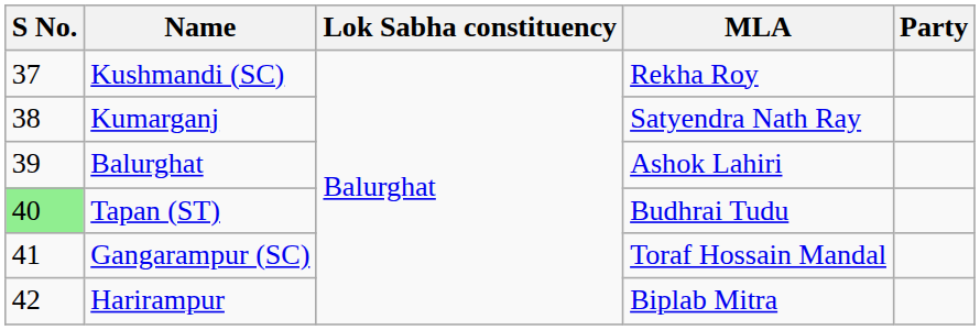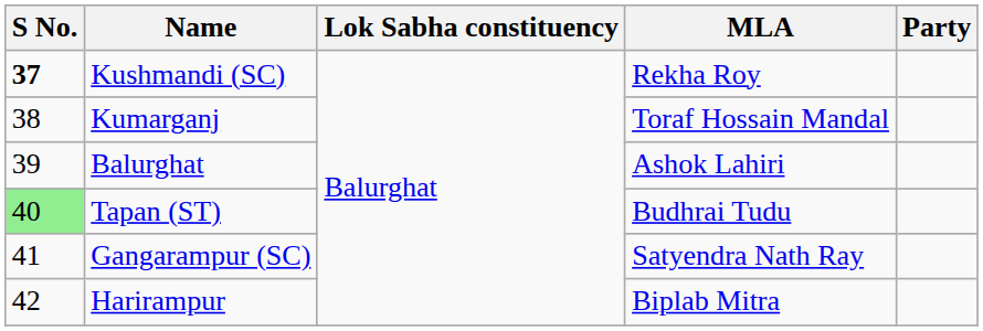Kushmandi (SC) | S No.: normal -> bold
Kumarganj | MLA: Satyendra Nath Ray -> Toraf Hossain Mandal
Gangarampur (SC) | MLA: Toraf Hossain Mandal -> Satyendra Nath Ray
